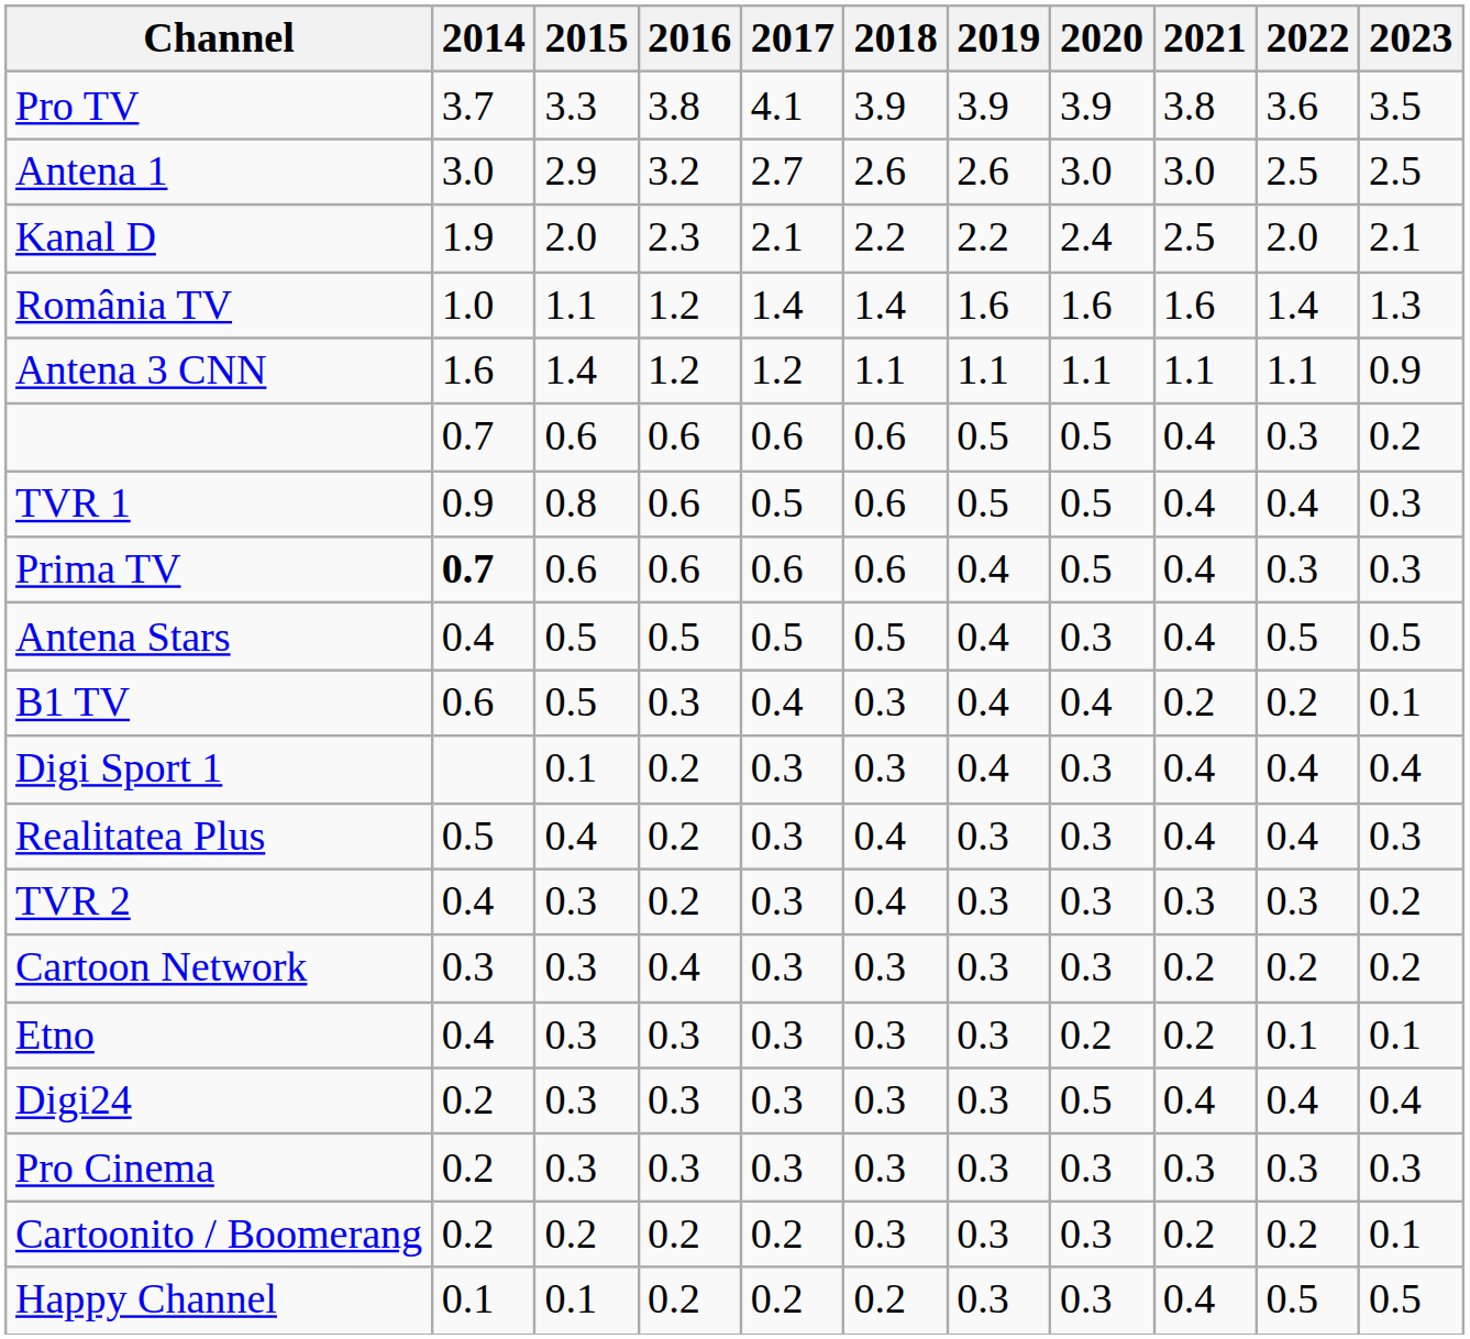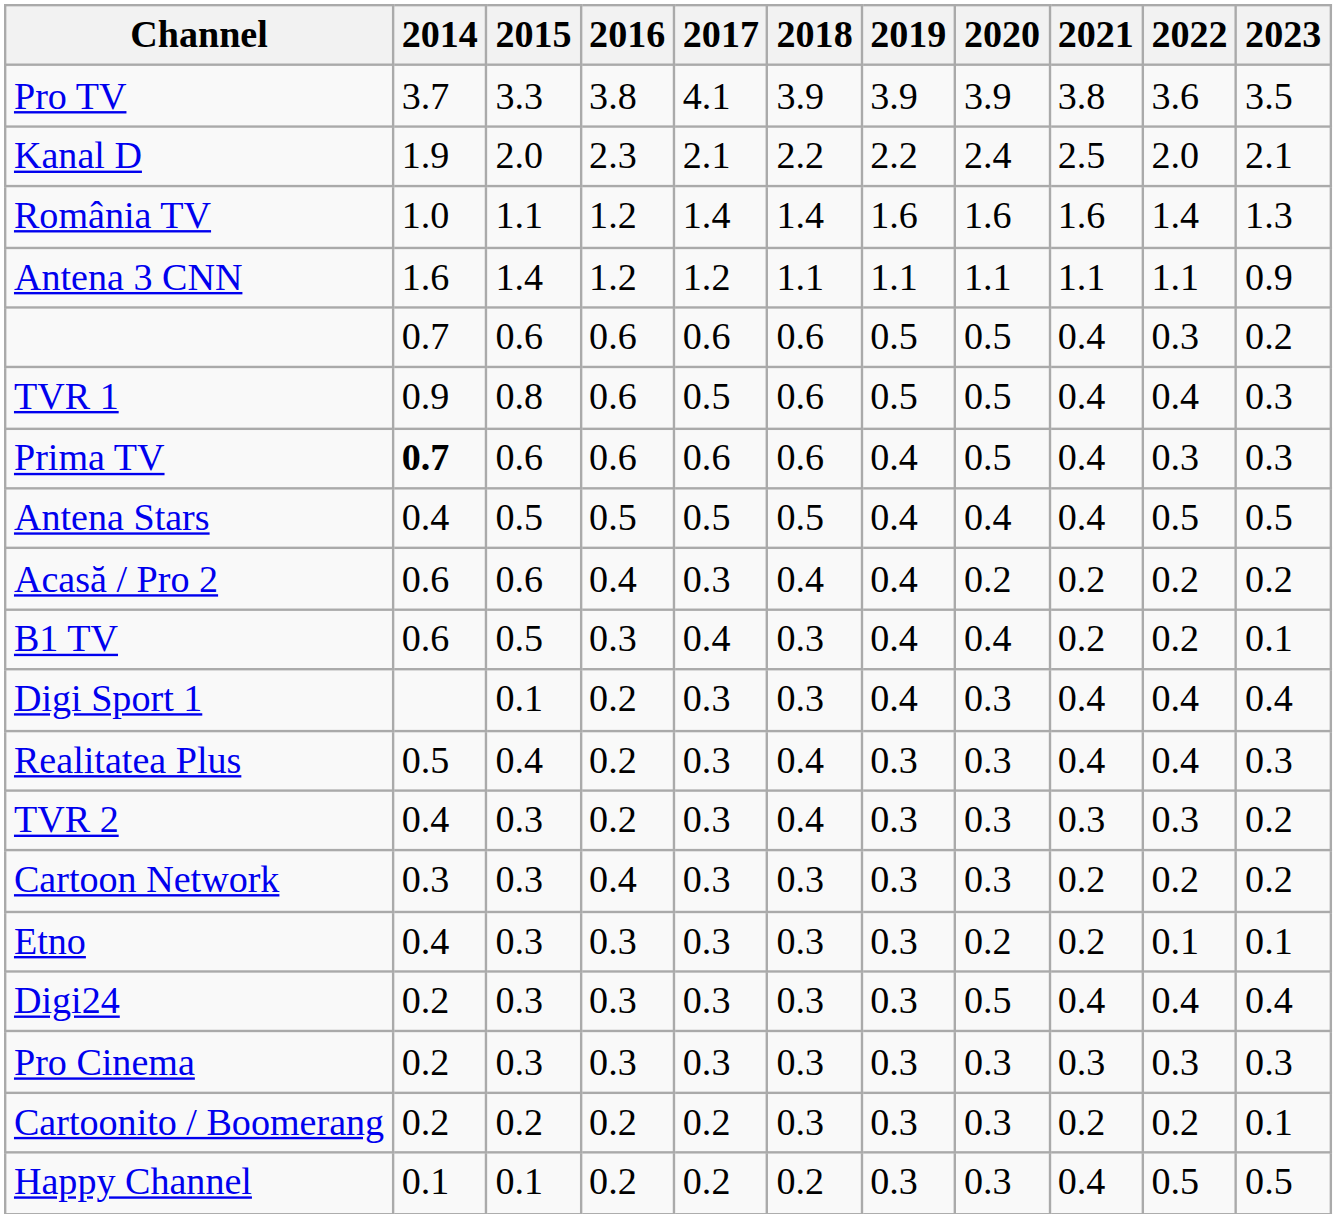- row: Antena 1 | 3.0 | 2.9 | 3.2 | 2.7 | 2.6 | 2.6 | 3.0 | 3.0 | 2.5 | 2.5
Antena Stars | 2020: 0.3 -> 0.4
+ row: Acasă / Pro 2 | 0.6 | 0.6 | 0.4 | 0.3 | 0.4 | 0.4 | 0.2 | 0.2 | 0.2 | 0.2
